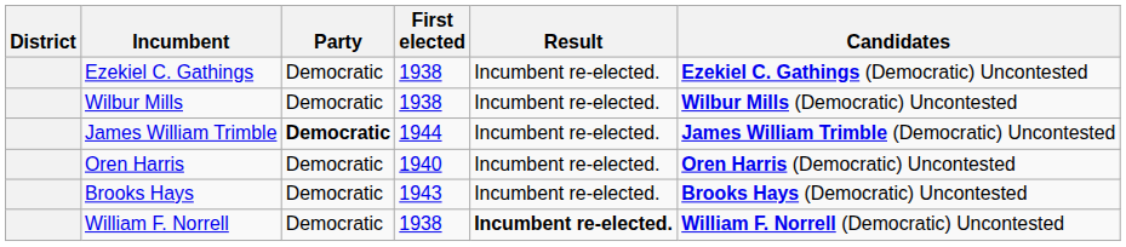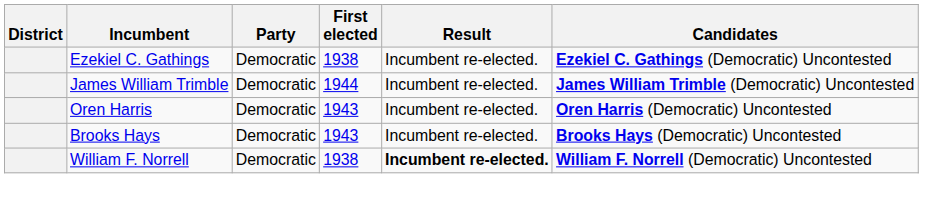- row: Wilbur Mills | Democratic | 1938 | Incumbent re-elected. | Wilbur Mills (Democratic) Uncontested
James William Trimble | Party: bold -> normal
Oren Harris | First elected: 1940 -> 1943
